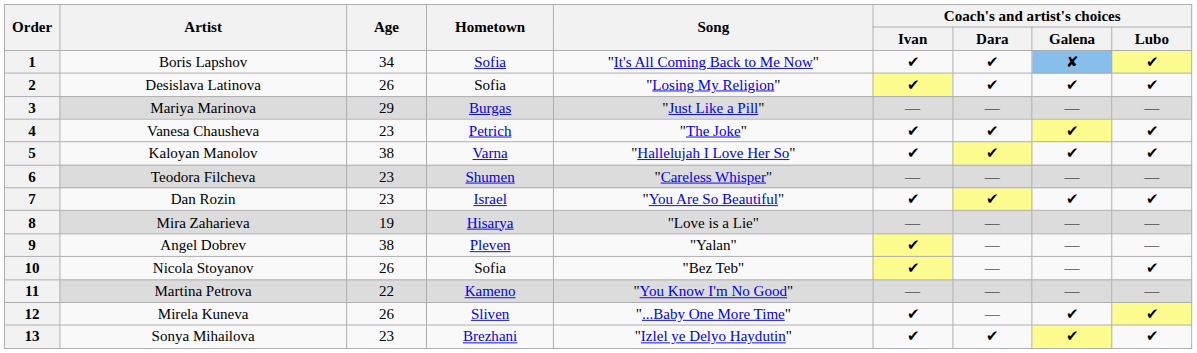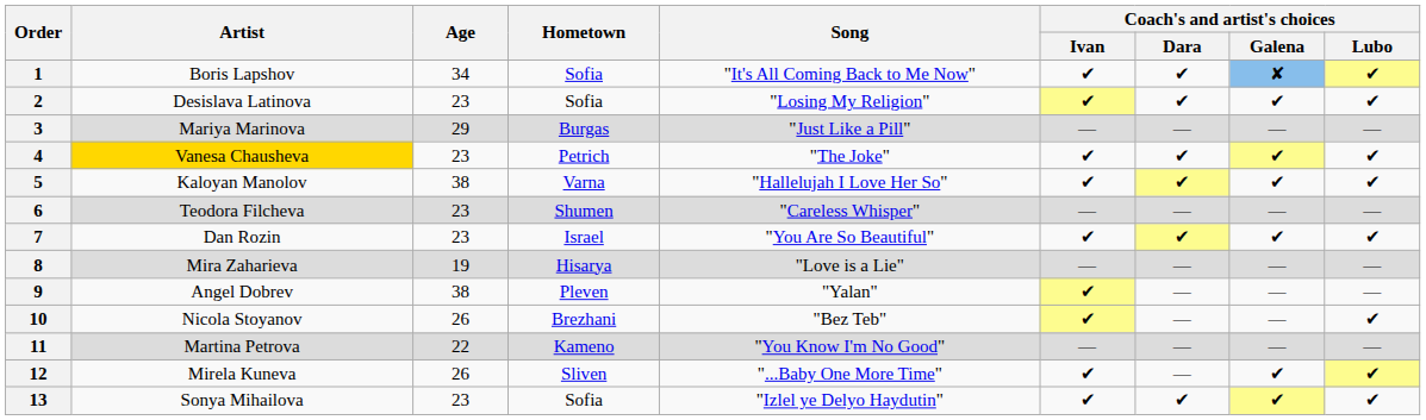2 | Age: 26 -> 23
4 | Artist: no background -> gold background
10 | Hometown: Sofia -> Brezhani
13 | Hometown: Brezhani -> Sofia
